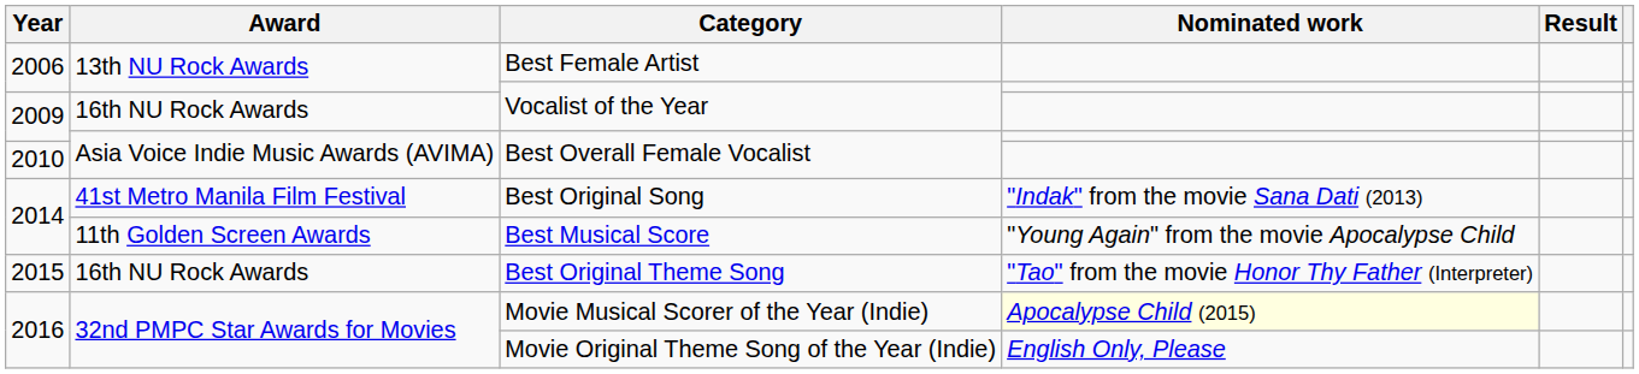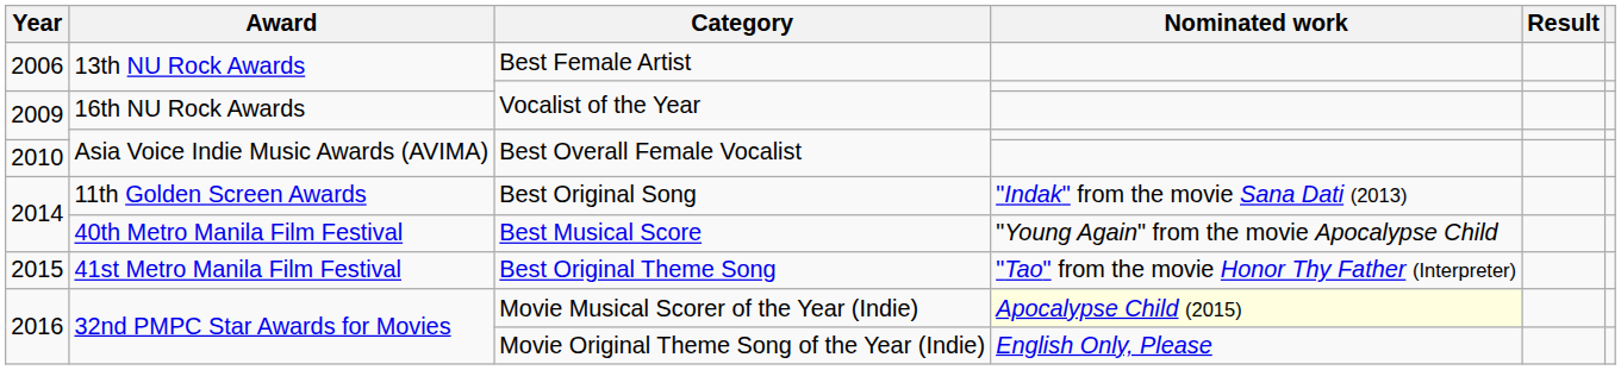Best Original Song | Award: 41st Metro Manila Film Festival -> 11th Golden Screen Awards
Best Musical Score | Award: 11th Golden Screen Awards -> 40th Metro Manila Film Festival
Best Original Theme Song | Award: 16th NU Rock Awards -> 41st Metro Manila Film Festival
